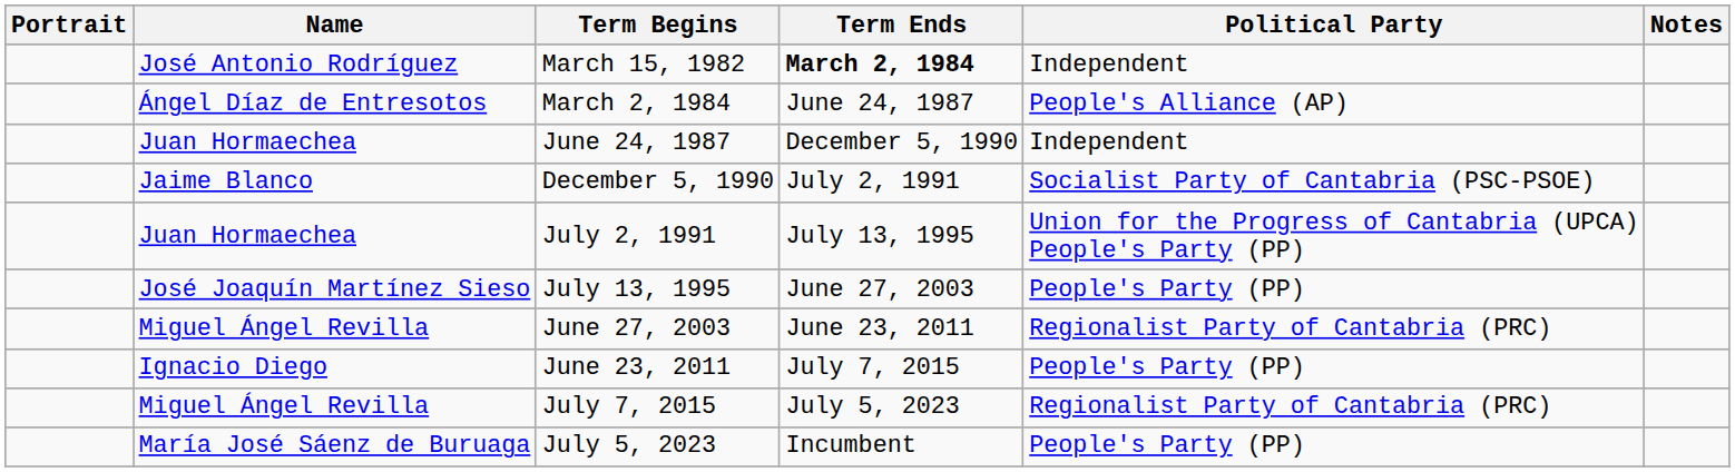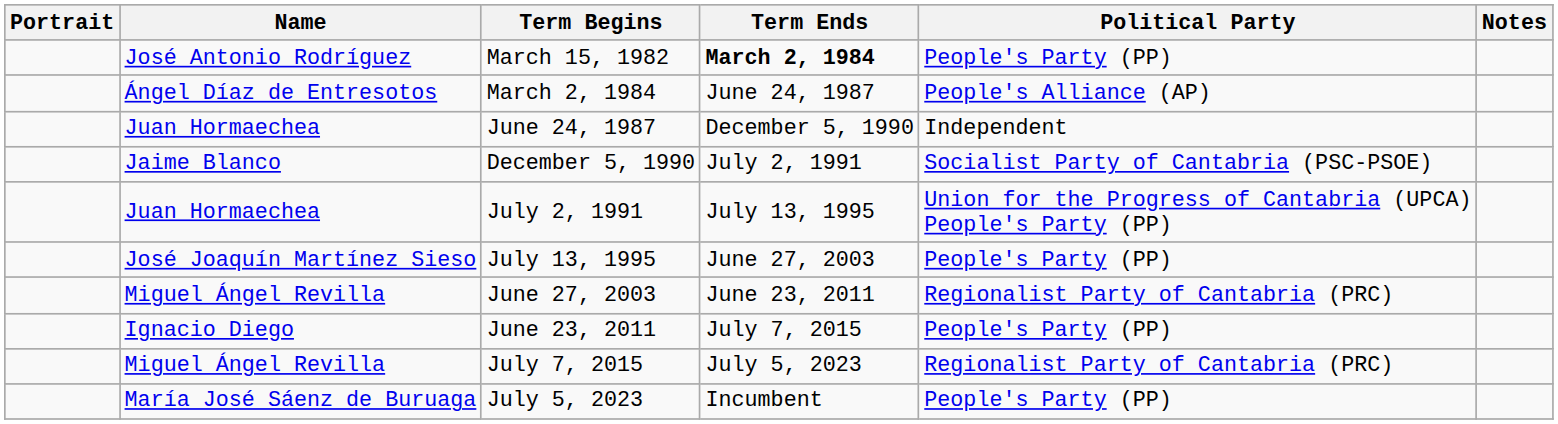March 15, 1982 | Political Party: Independent -> People's Party (PP)
